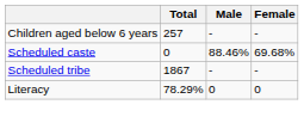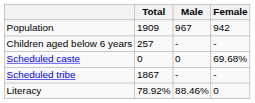+ row: Population | 1909 | 967 | 942
Scheduled caste | Male: 88.46% -> 0
Literacy | Total: 78.29% -> 78.92%
Literacy | Male: 0 -> 88.46%
